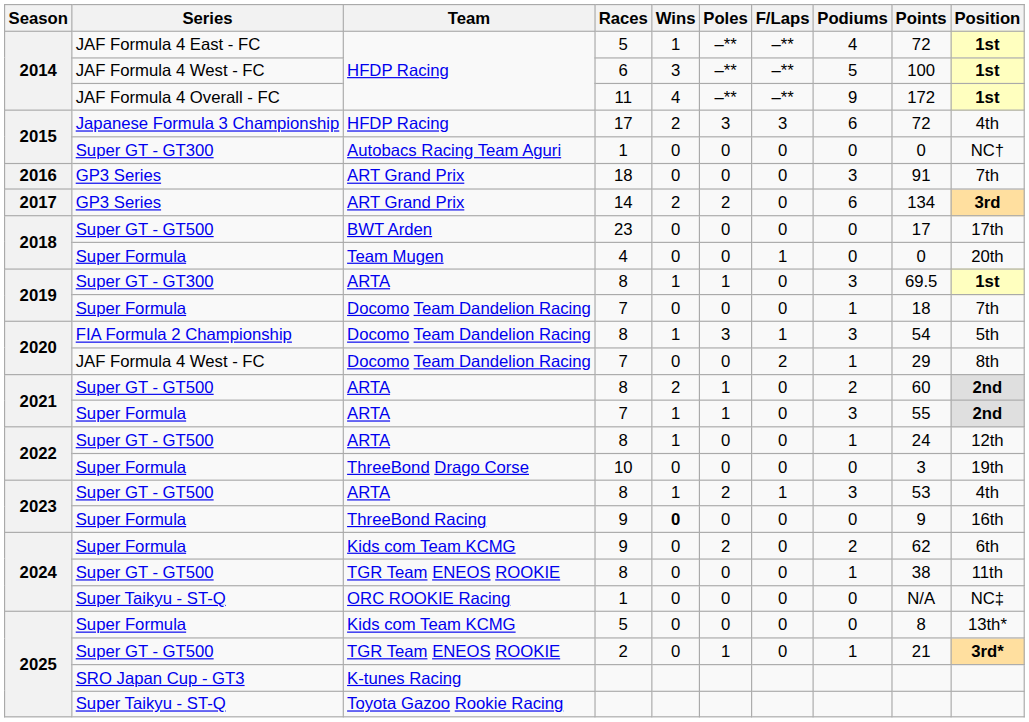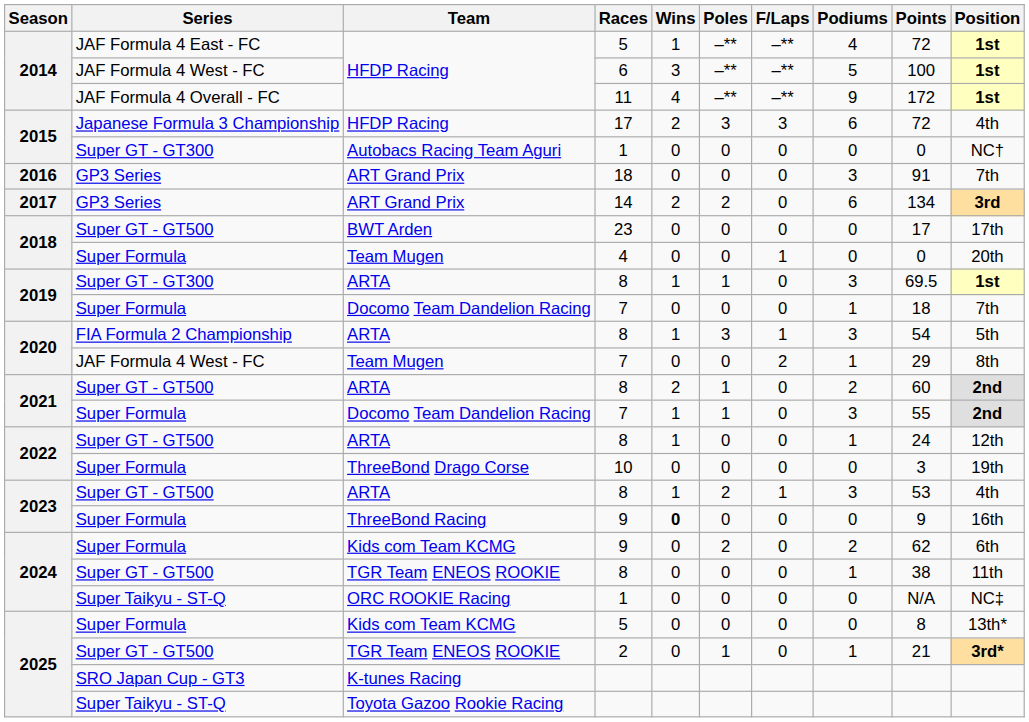2020 / 8 | Team: Docomo Team Dandelion Racing -> ARTA
2020 / 7 | Team: Docomo Team Dandelion Racing -> Team Mugen
2021 / 7 | Team: ARTA -> Docomo Team Dandelion Racing
